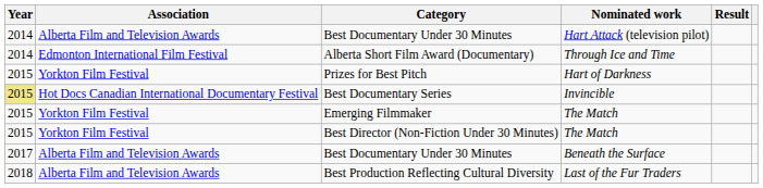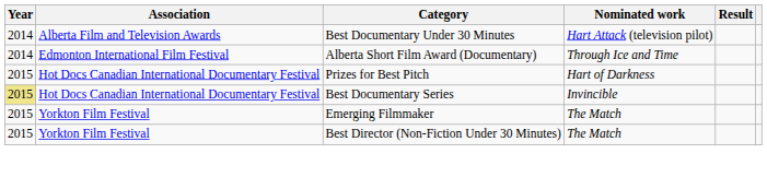Prizes for Best Pitch | Association: Yorkton Film Festival -> Hot Docs Canadian International Documentary Festival
- row: 2017 | Alberta Film and Television Awards | Best Documentary Under 30 Minutes | Beneath the Surface
- row: 2018 | Alberta Film and Television Awards | Best Production Reflecting Cultural Diversity | Last of the Fur Traders
